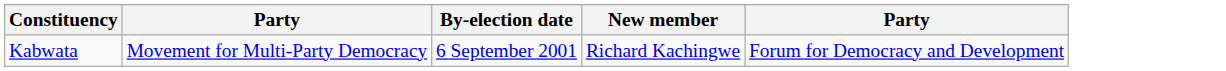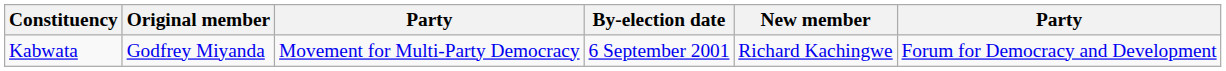+ column: Original member | Godfrey Miyanda
